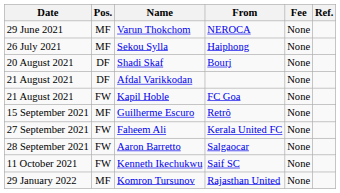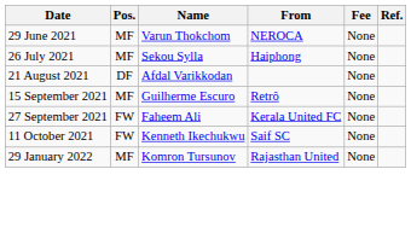- row: 20 August 2021 | DF | Shadi Skaf | Bourj | None
- row: 21 August 2021 | FW | Kapil Hoble | FC Goa | None
- row: 28 September 2021 | FW | Aaron Barretto | Salgaocar | None
